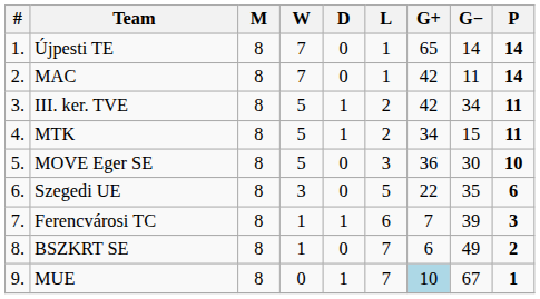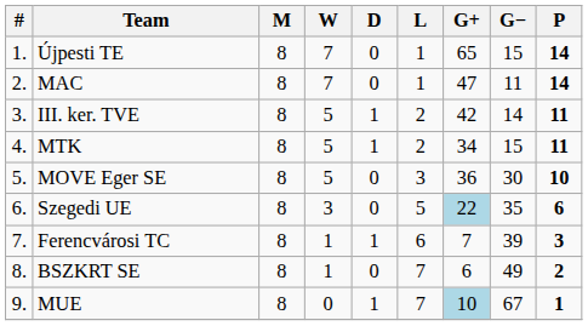Újpesti TE | G−: 14 -> 15
MAC | G+: 42 -> 47
III. ker. TVE | G−: 34 -> 14
Szegedi UE | G+: no background -> lightblue background
